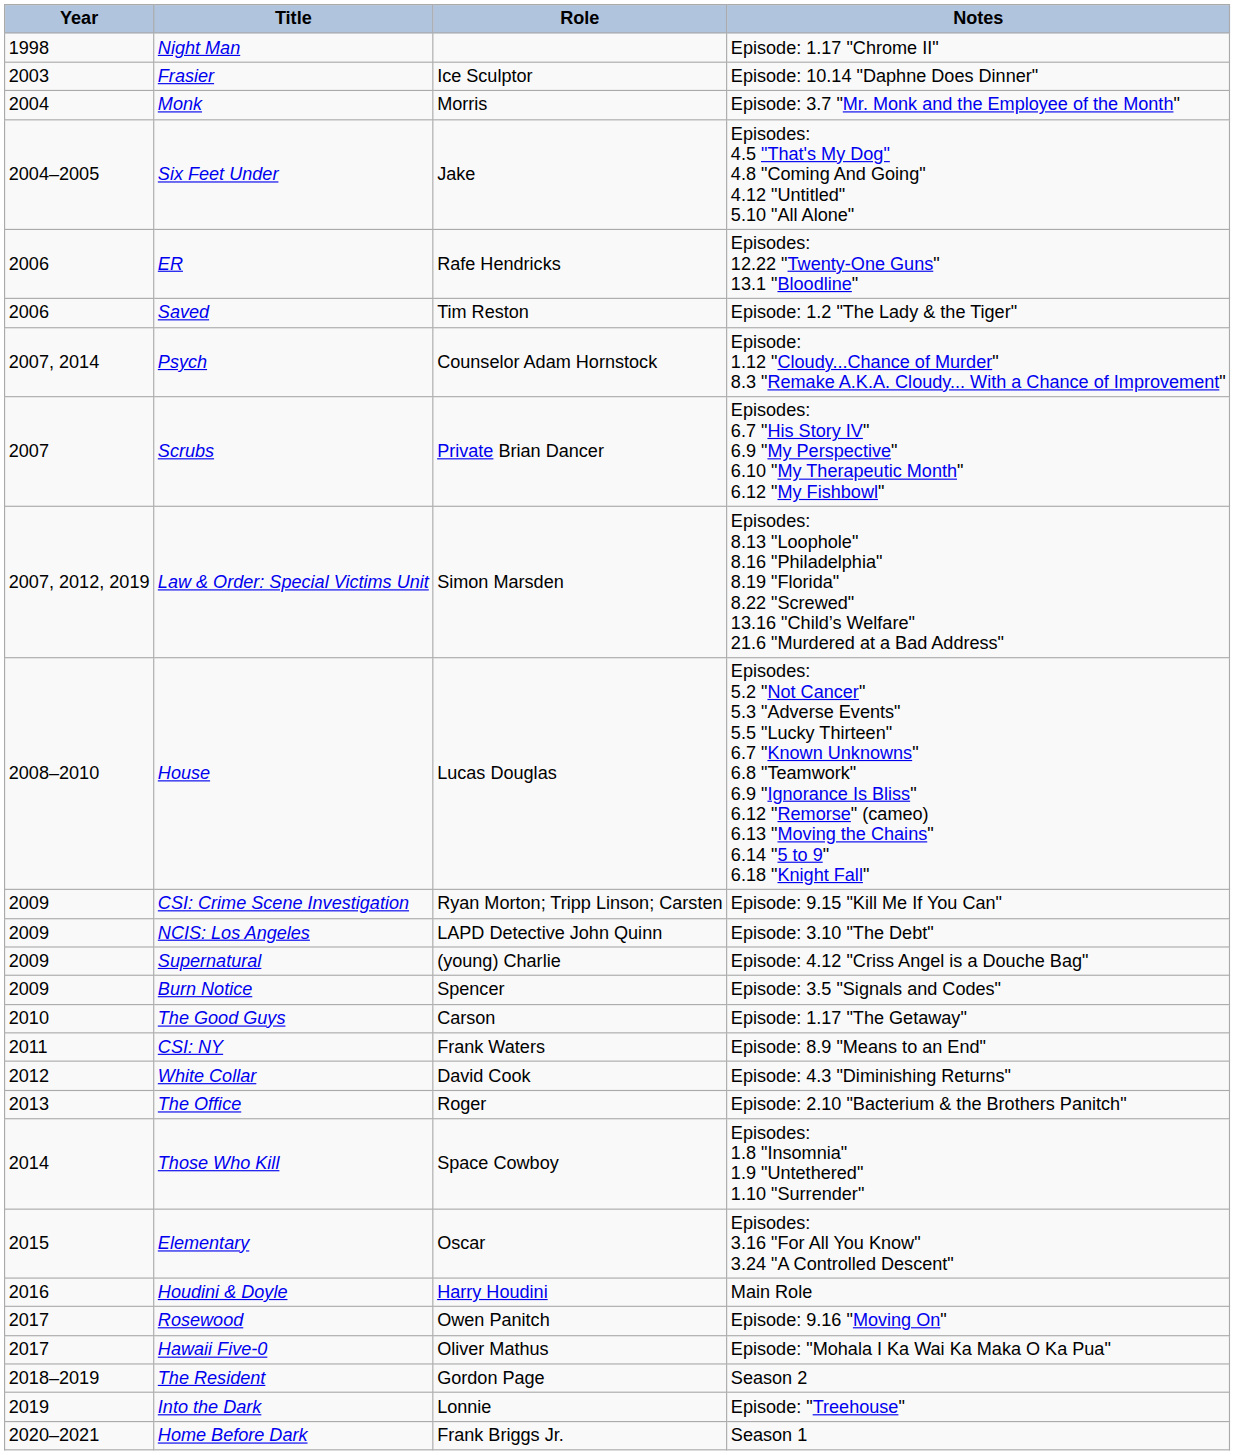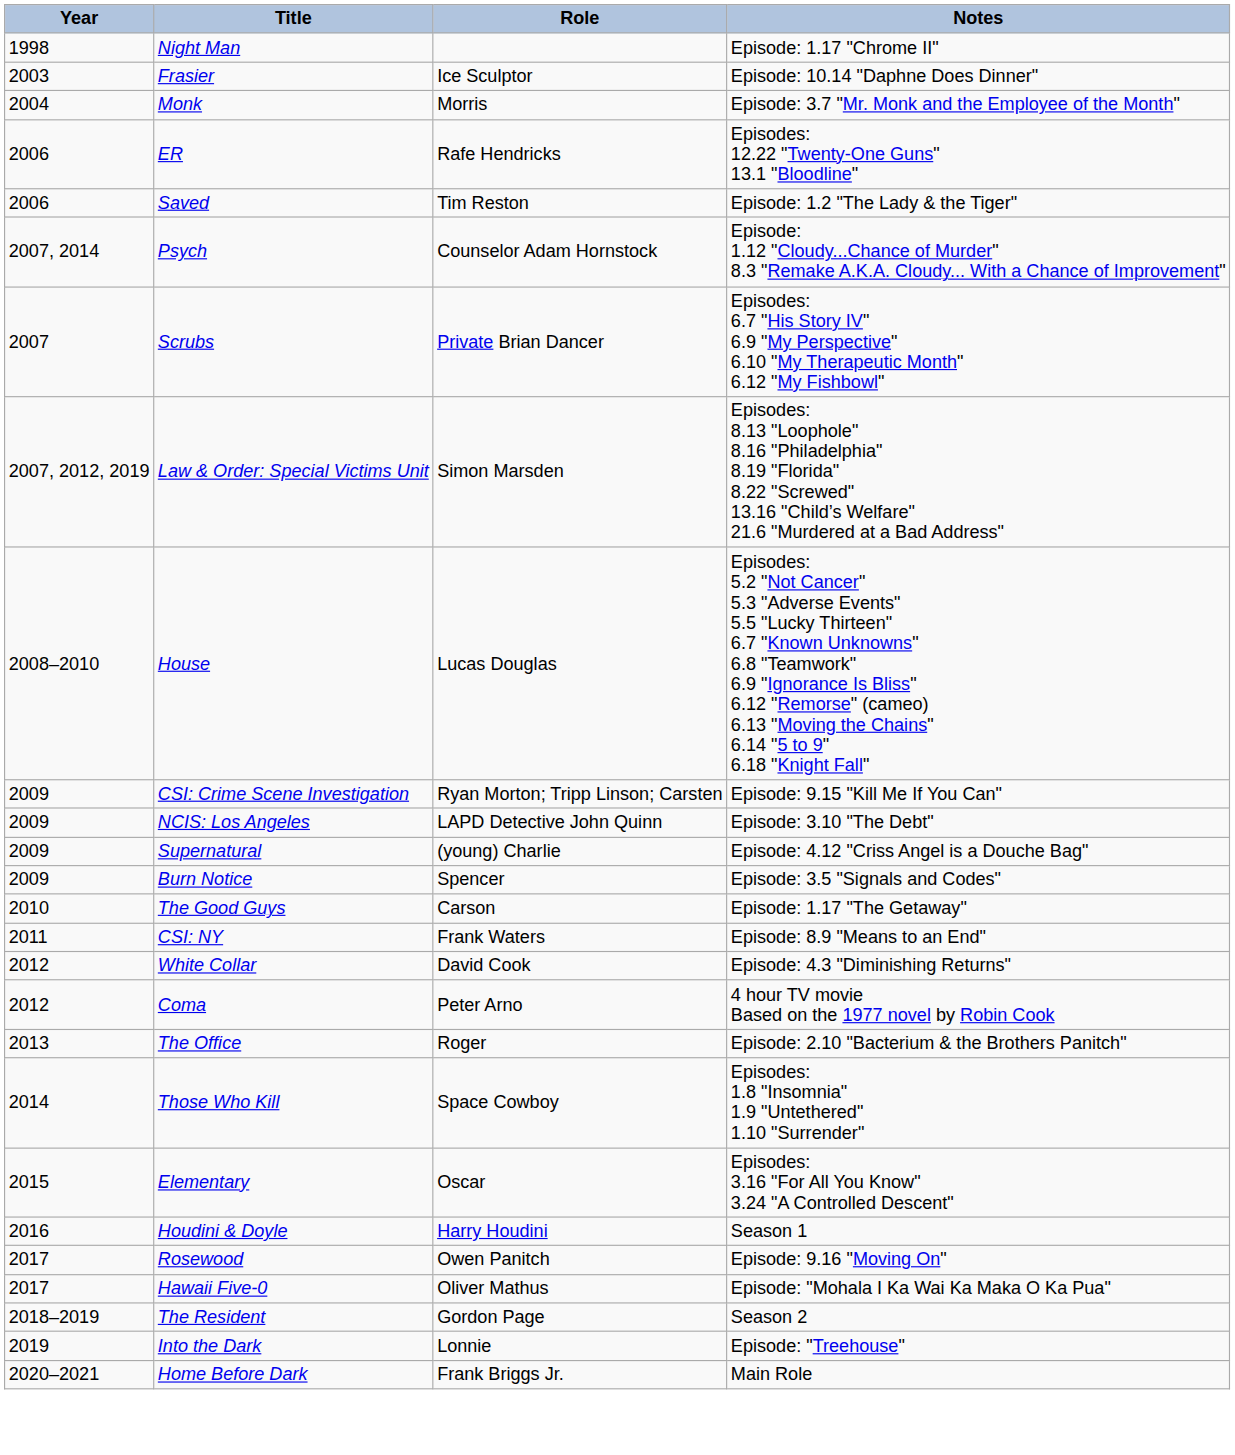- row: 2004–2005 | Six Feet Under | Jake | Episodes: 4.5 "That's My Dog" 4.8 "Coming And Going" 4.12 "Untitled" 5.10 "All Alone"
+ row: 2012 | Coma | Peter Arno | 4 hour TV movie Based on the 1977 novel by Robin Cook
Houdini & Doyle | Notes: Main Role -> Season 1
Home Before Dark | Notes: Season 1 -> Main Role
